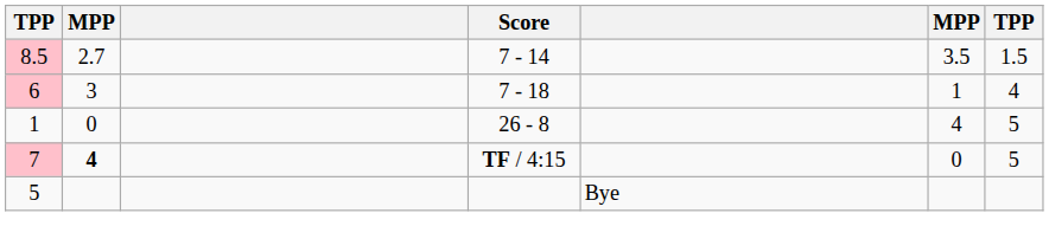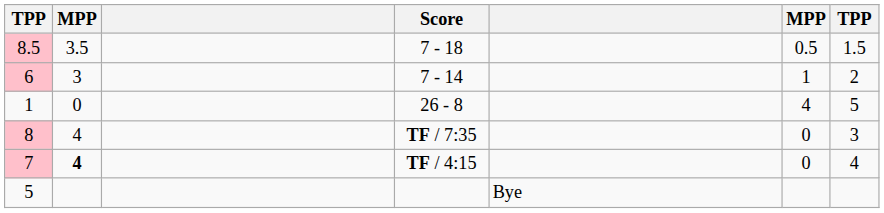8.5 | column 2: 2.7 -> 3.5
8.5 | Score: 7 - 14 -> 7 - 18
8.5 | column 6: 3.5 -> 0.5
6 | Score: 7 - 18 -> 7 - 14
6 | column 7: 4 -> 2
+ row: 8 | 4 | TF / 7:35 | 0 | 3
7 | column 7: 5 -> 4
